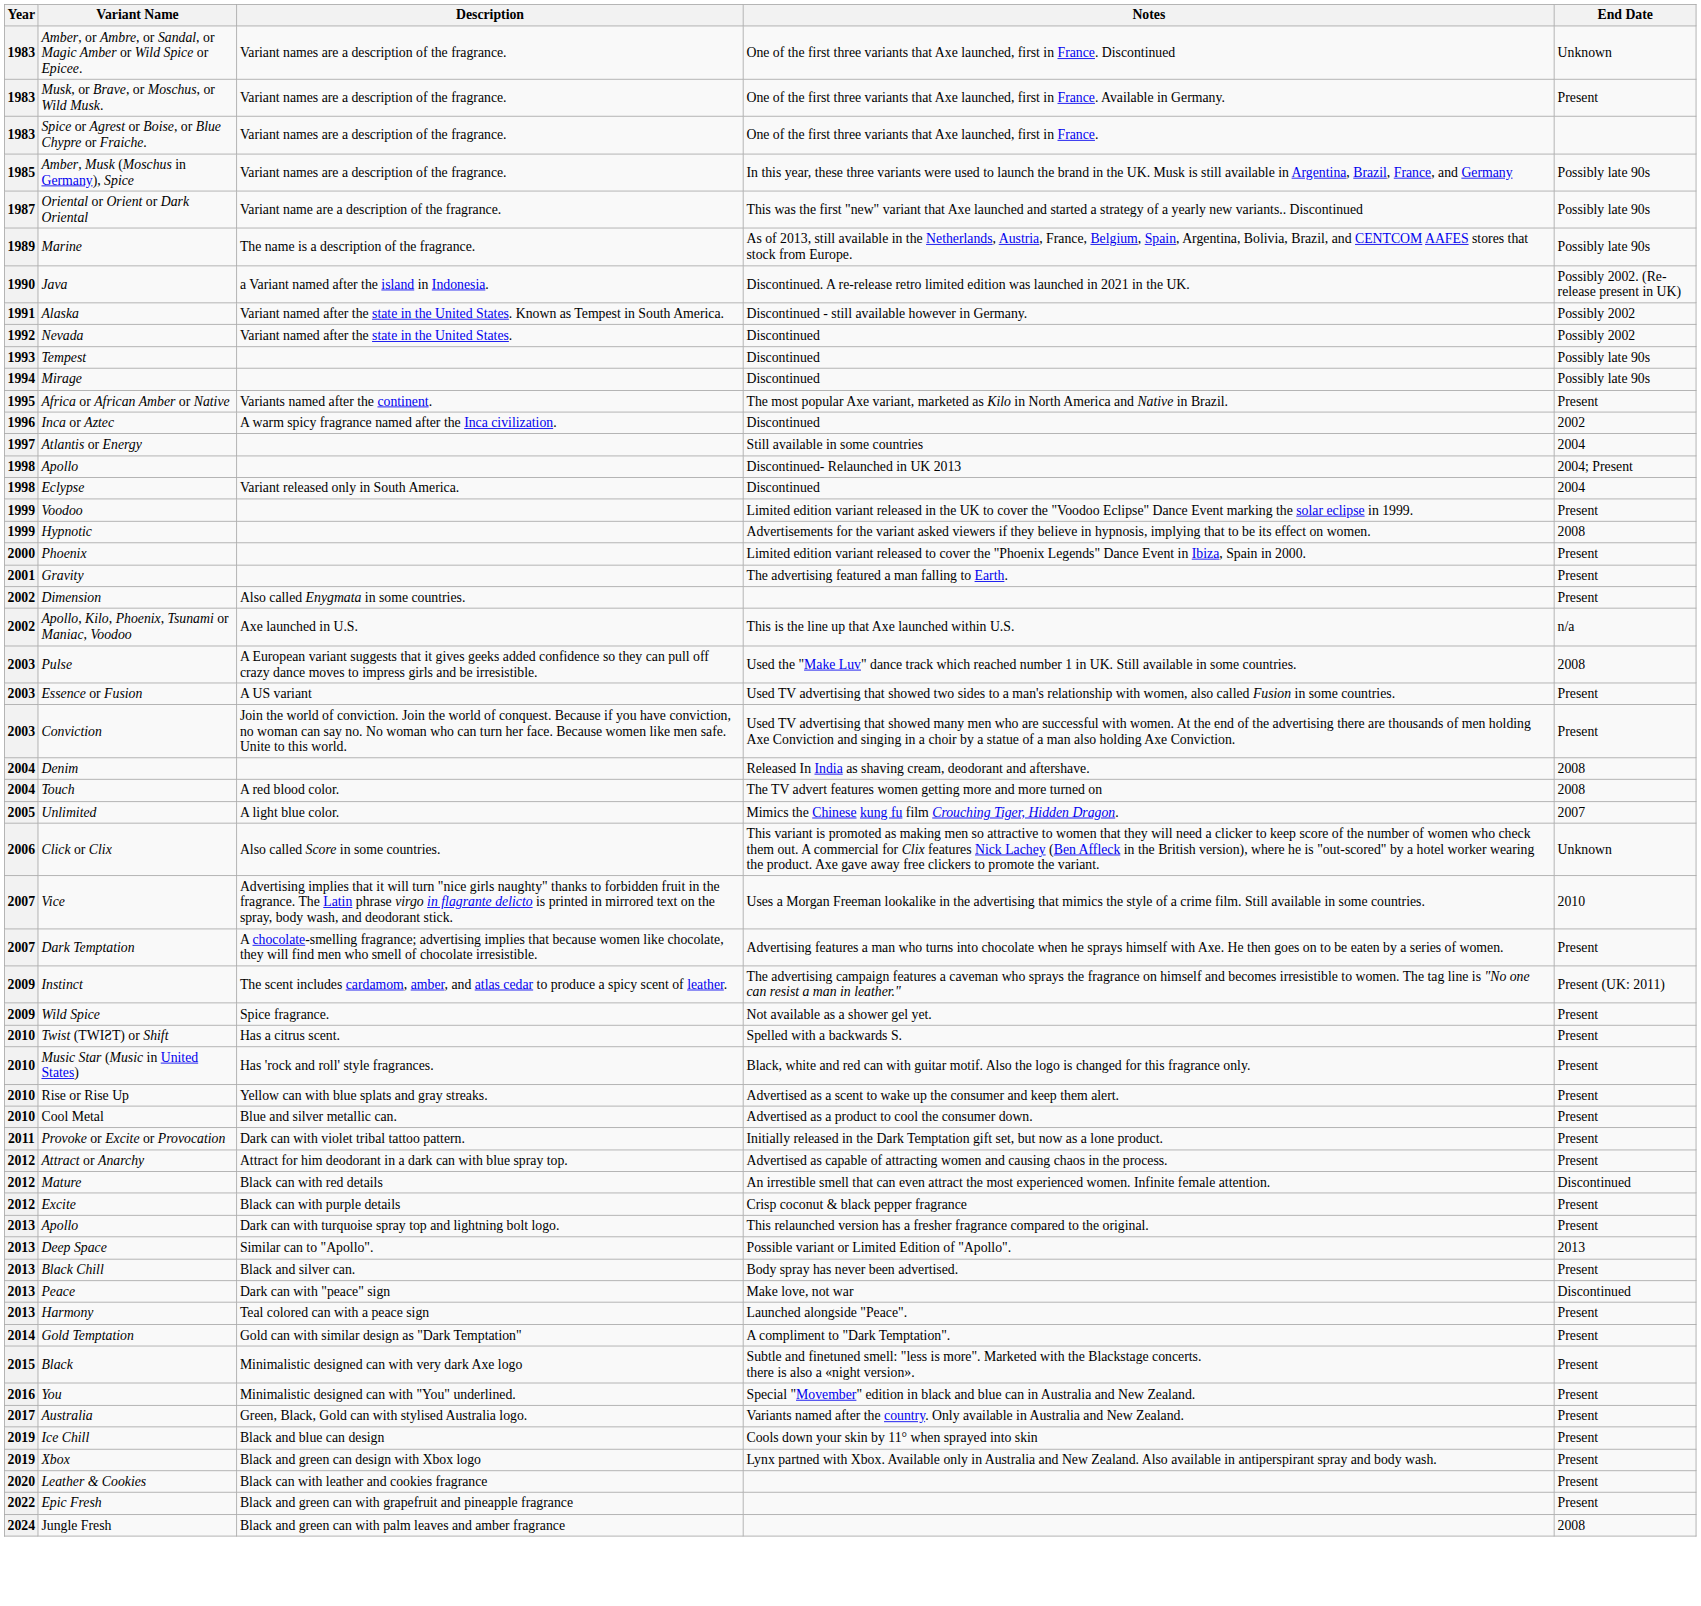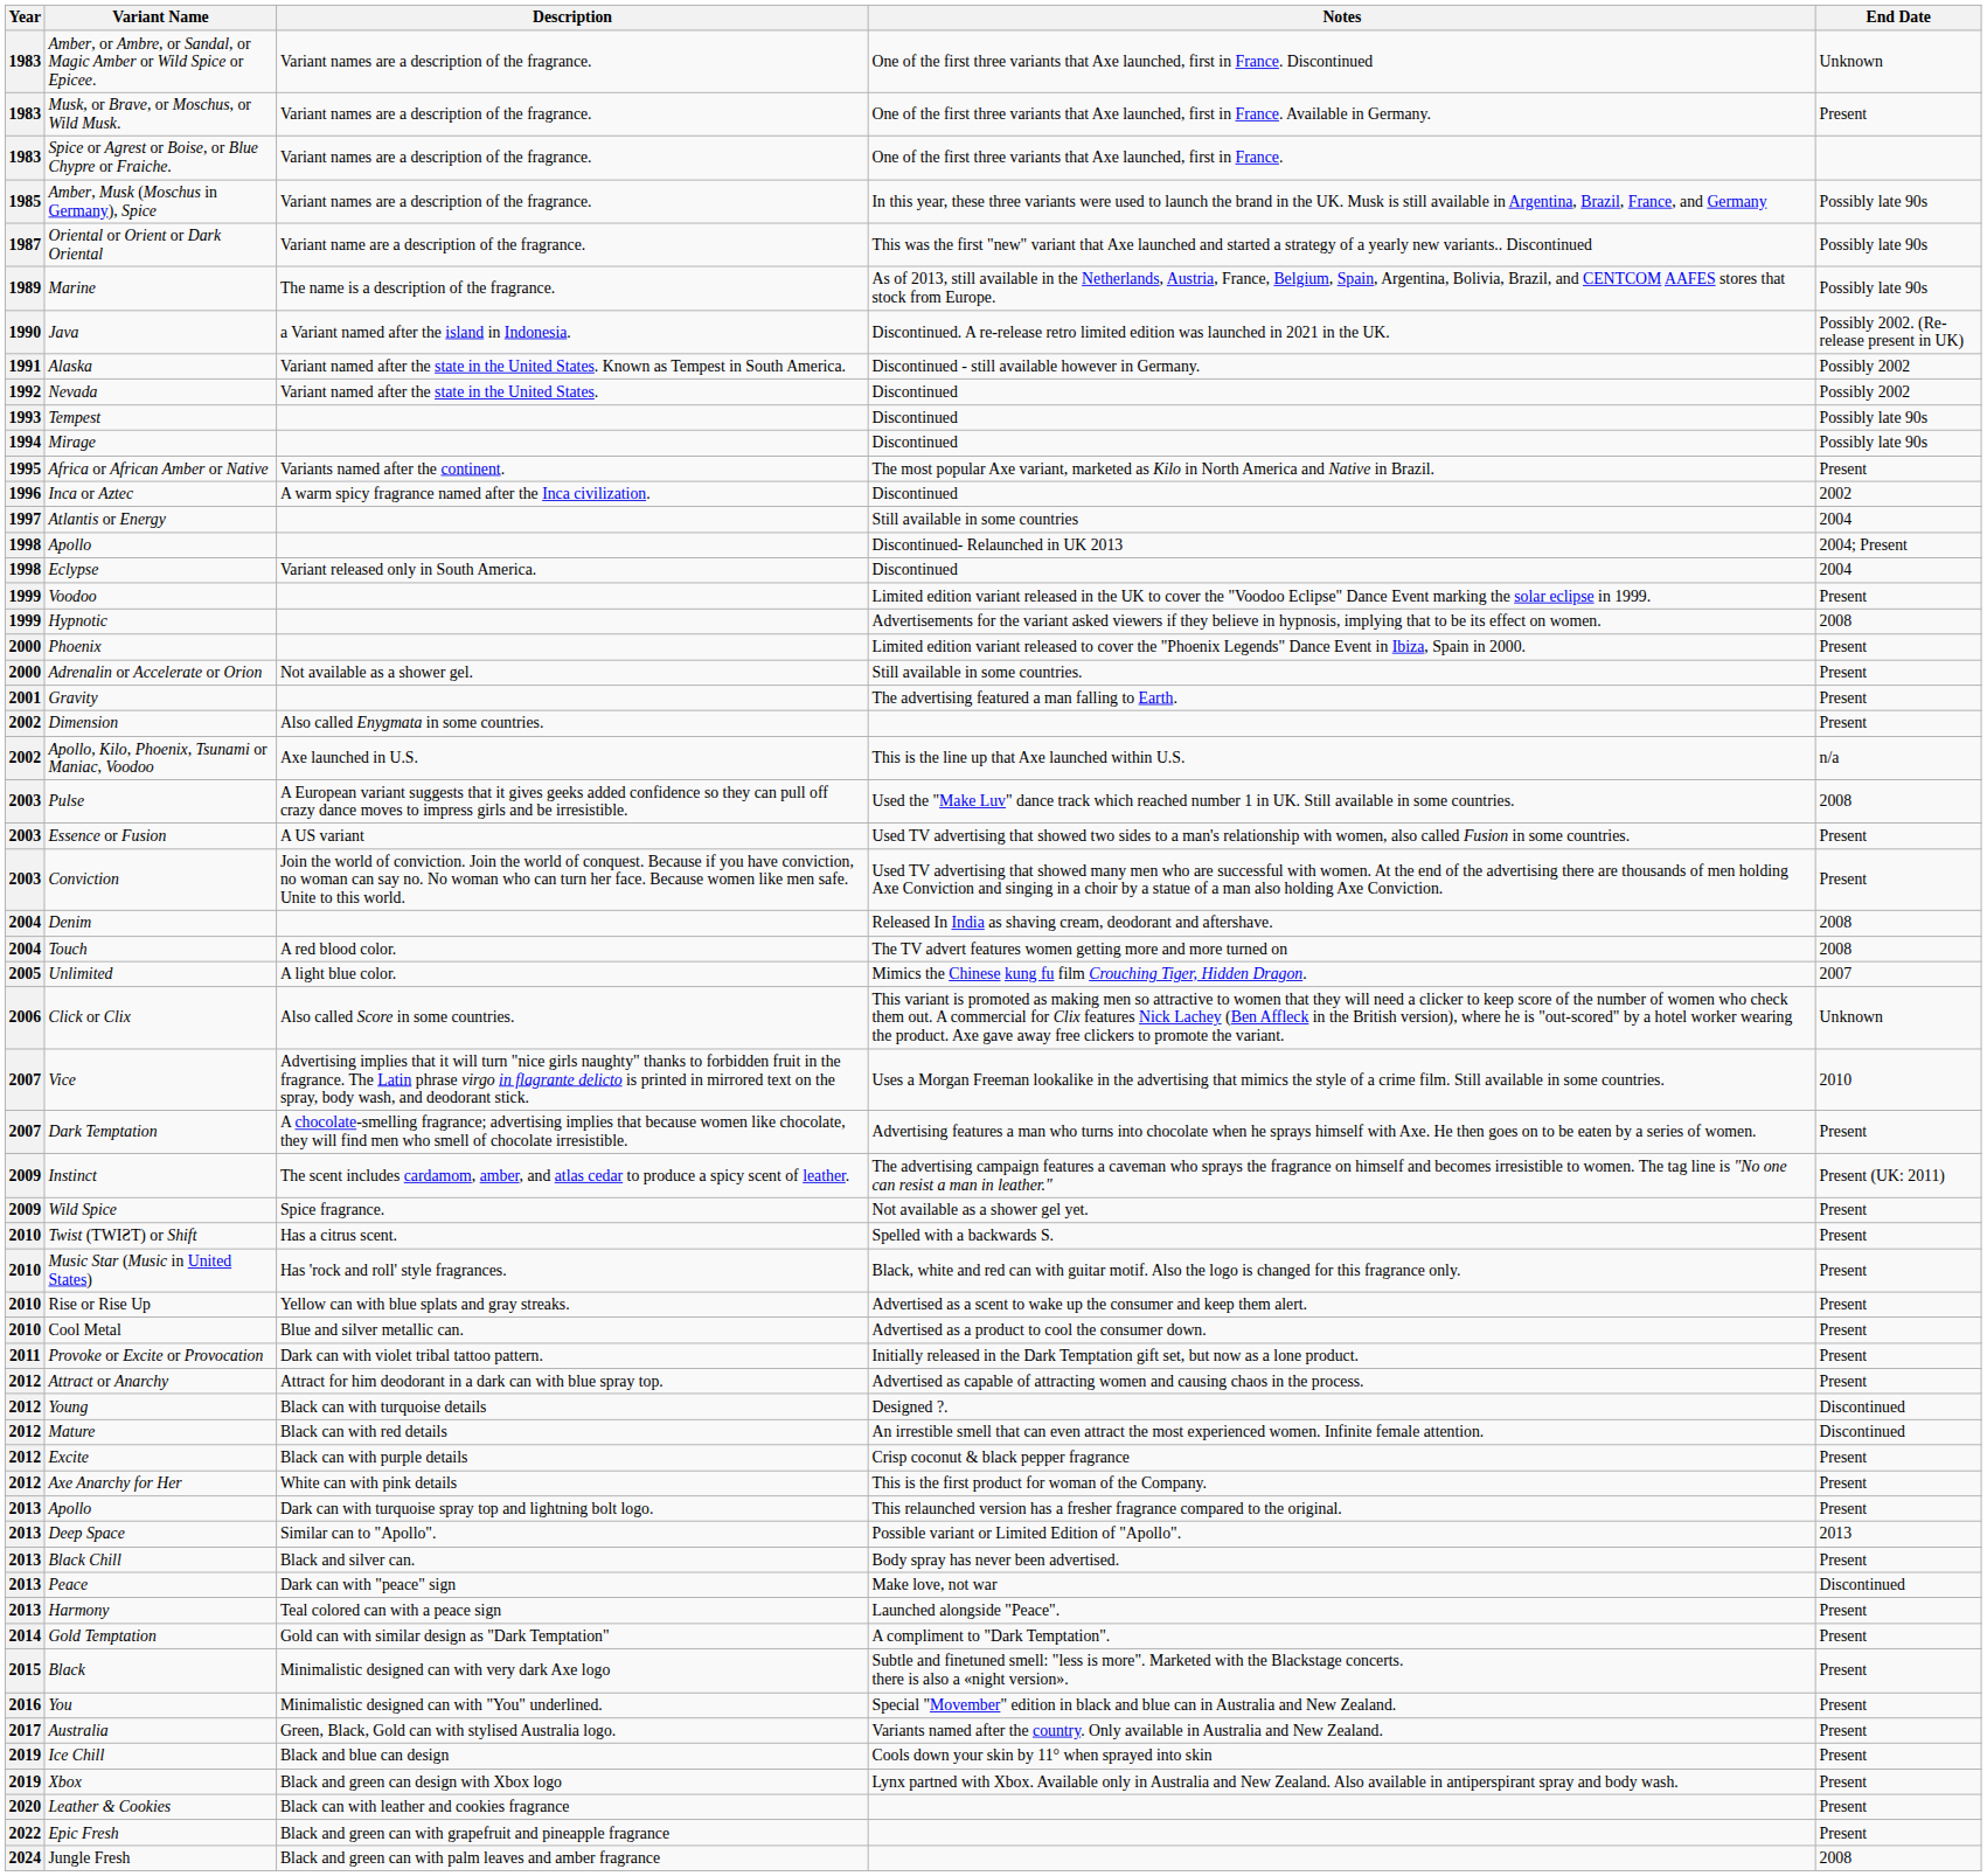+ row: 2000 | Adrenalin or Accelerate or Orion | Not available as a shower gel. | Still available in some countries. | Present
+ row: 2012 | Young | Black can with turquoise details | Designed ?. | Discontinued
+ row: 2012 | Axe Anarchy for Her | White can with pink details | This is the first product for woman of the Company. | Present
